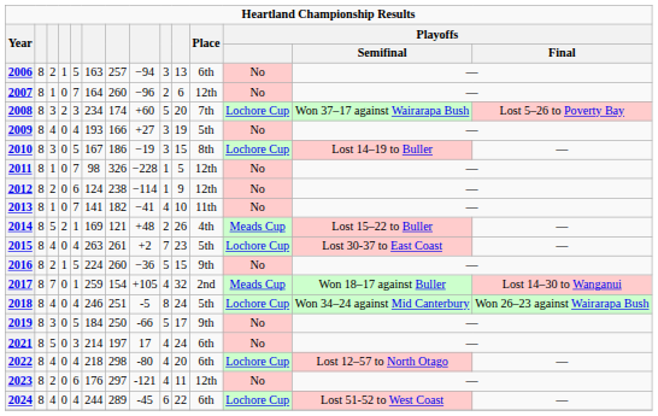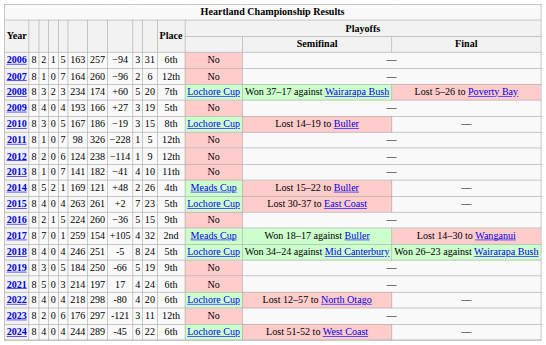2006 | column 10: 13 -> 31
2019 | column 10: 17 -> 19
2023 | column 9: 4 -> 3
